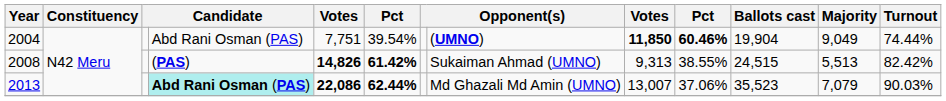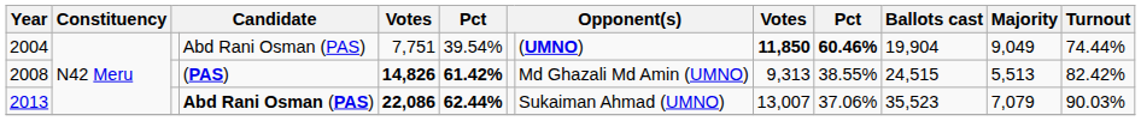2008 | column 8: Sukaiman Ahmad (UMNO) -> Md Ghazali Md Amin (UMNO)
2013 | column 4: paleturquoise background -> no background
2013 | column 8: Md Ghazali Md Amin (UMNO) -> Sukaiman Ahmad (UMNO)
